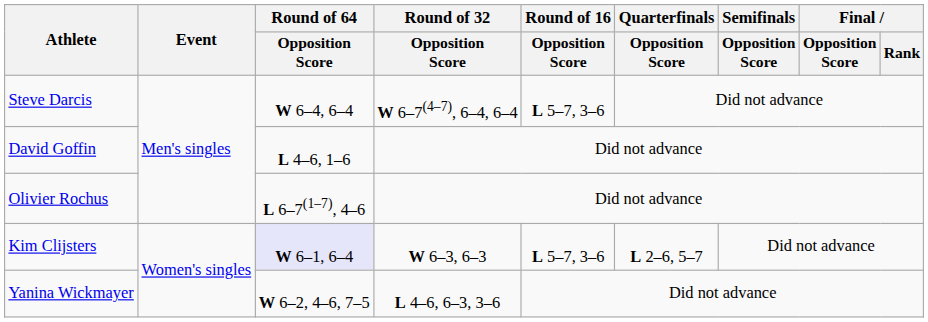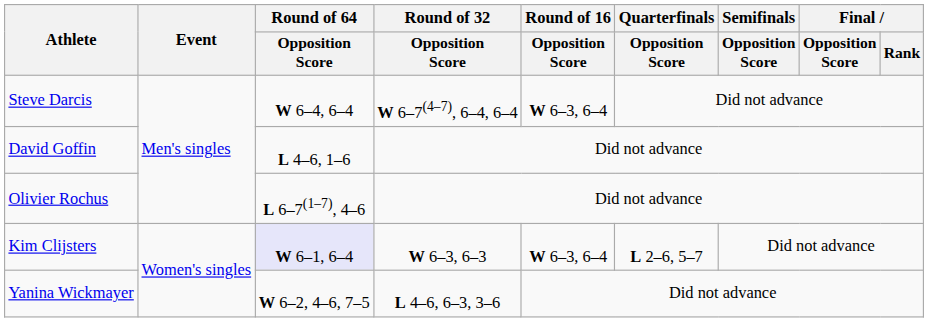Steve Darcis | Round of 16 / Opposition Score: L 5–7, 3–6 -> W 6–3, 6–4
Kim Clijsters | Round of 16 / Opposition Score: L 5–7, 3–6 -> W 6–3, 6–4
